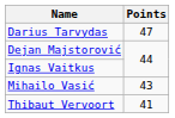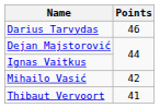Darius Tarvydas | Points: 47 -> 46
Mihailo Vasić | Points: 43 -> 42
